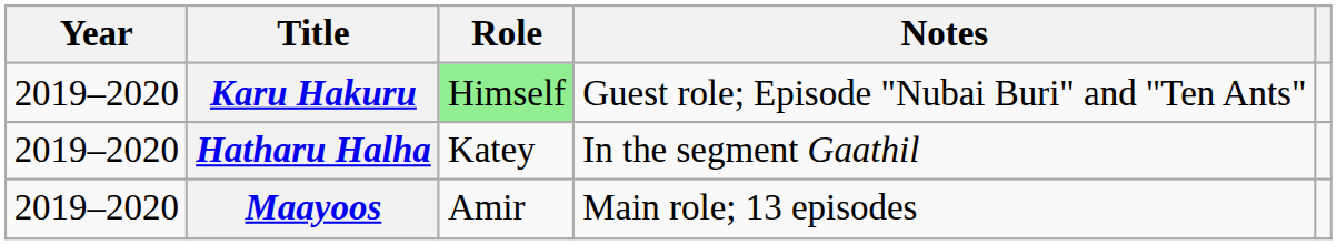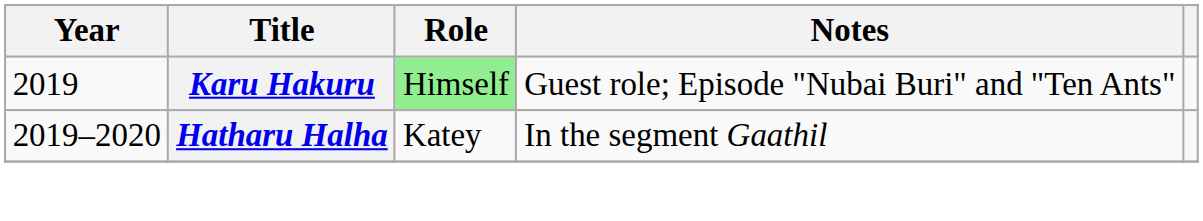Karu Hakuru | Year: 2019–2020 -> 2019
- row: 2019–2020 | Maayoos | Amir | Main role; 13 episodes
